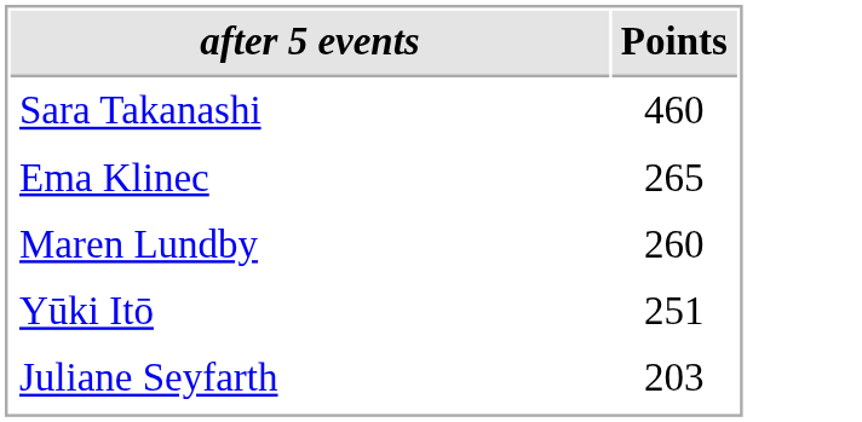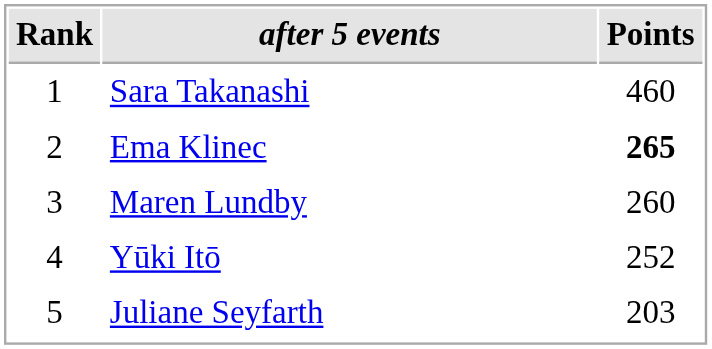+ column: Rank | 1 | 2 | 3 | 4 | 5
Ema Klinec | Points: normal -> bold
Yūki Itō | Points: 251 -> 252
